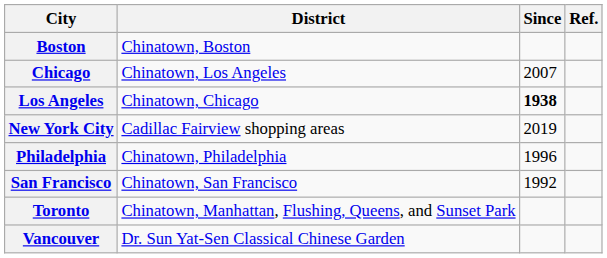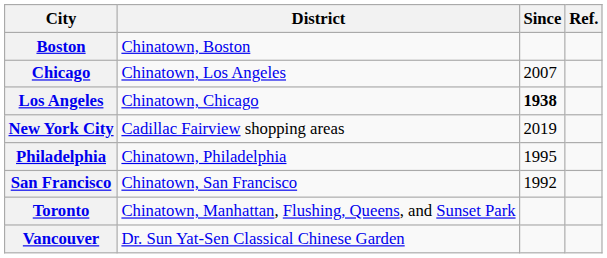Philadelphia | Since: 1996 -> 1995
